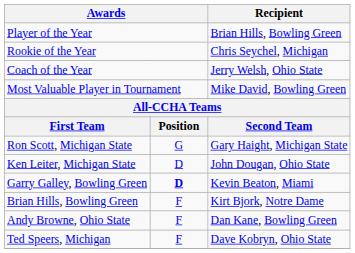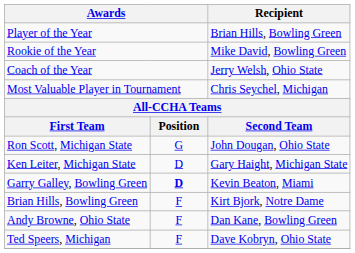Rookie of the Year | Recipient: Chris Seychel, Michigan -> Mike David, Bowling Green
Most Valuable Player in Tournament | Recipient: Mike David, Bowling Green -> Chris Seychel, Michigan
Ron Scott, Michigan State | Recipient: Gary Haight, Michigan State -> John Dougan, Ohio State
Ken Leiter, Michigan State | Recipient: John Dougan, Ohio State -> Gary Haight, Michigan State
